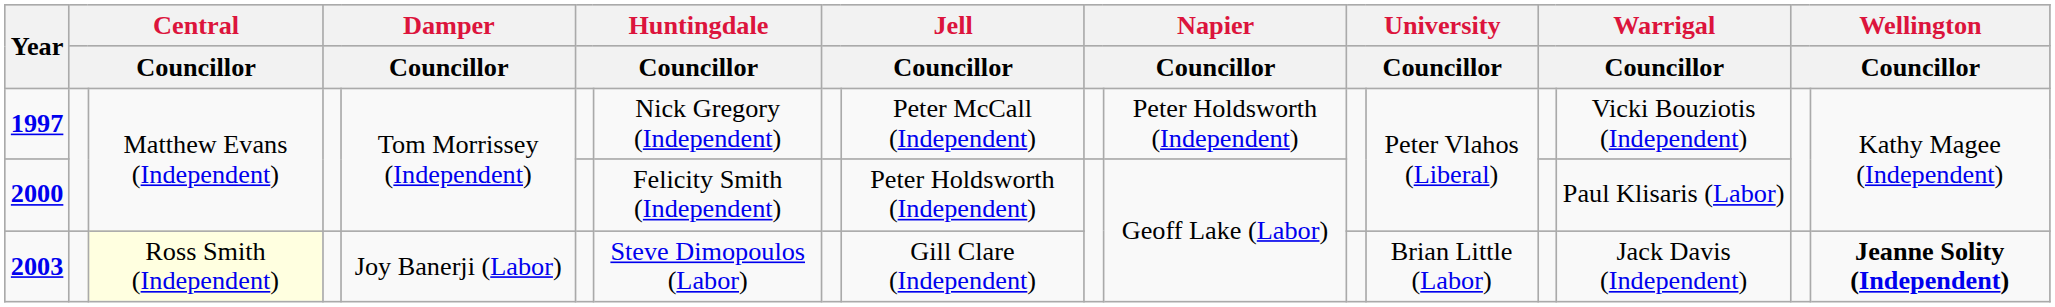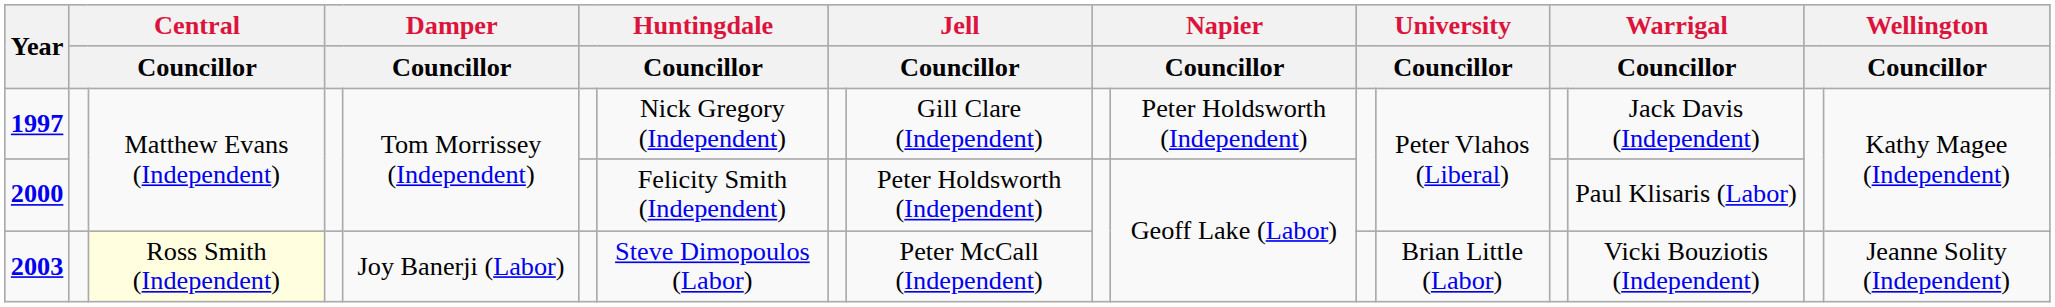1997 | column 9: Peter McCall (Independent) -> Gill Clare (Independent)
1997 | column 15: Vicki Bouziotis (Independent) -> Jack Davis (Independent)
2003 | column 9: Gill Clare (Independent) -> Peter McCall (Independent)
2003 | column 15: Jack Davis (Independent) -> Vicki Bouziotis (Independent)
2003 | column 17: bold -> normal
